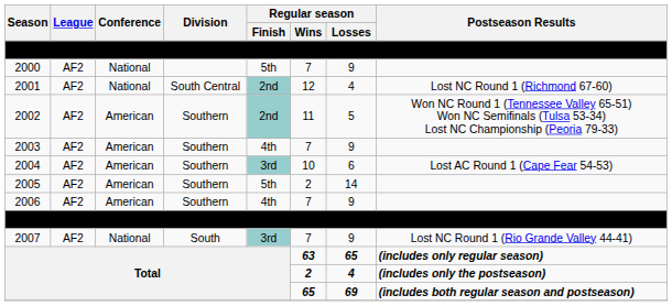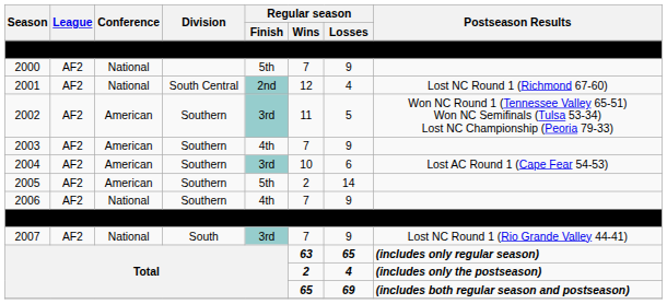2002 | Regular season / Finish: 2nd -> 3rd
2006 | Conference: American -> National
